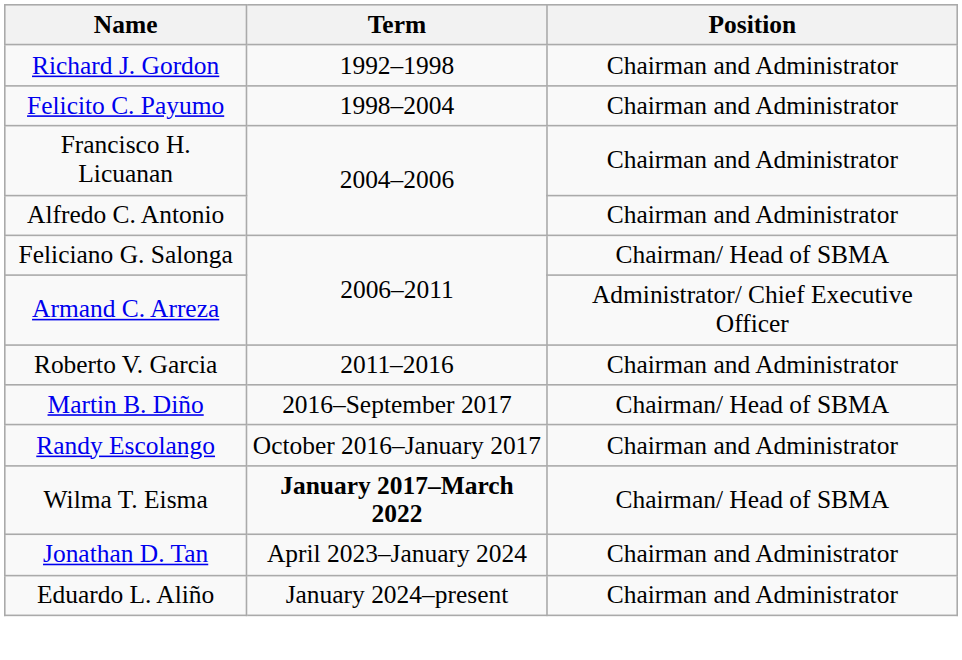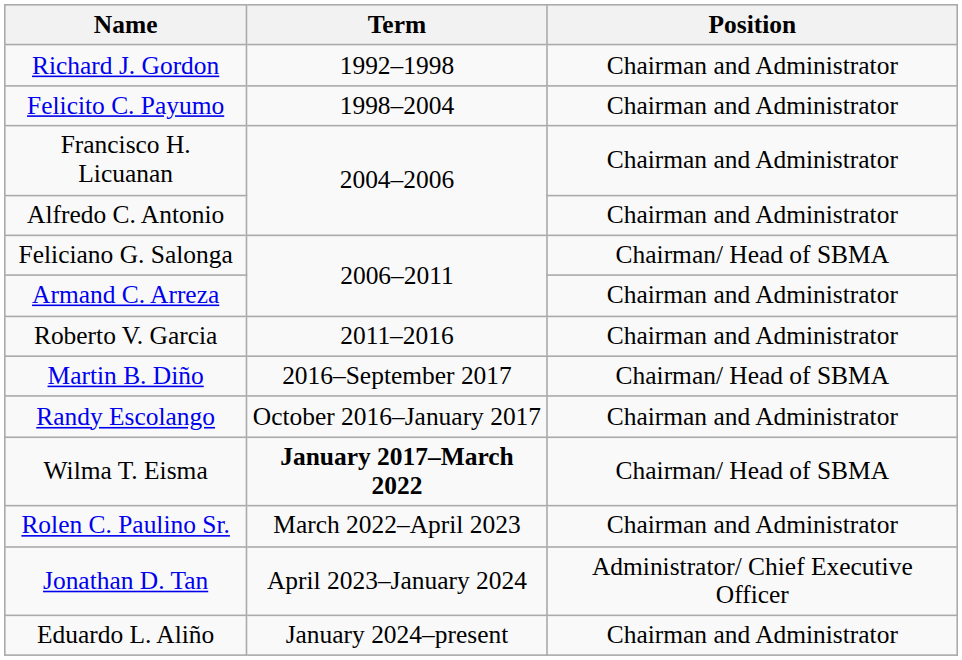Armand C. Arreza | Position: Administrator/ Chief Executive Officer -> Chairman and Administrator
+ row: Rolen C. Paulino Sr. | March 2022–April 2023 | Chairman and Administrator
Jonathan D. Tan | Position: Chairman and Administrator -> Administrator/ Chief Executive Officer
